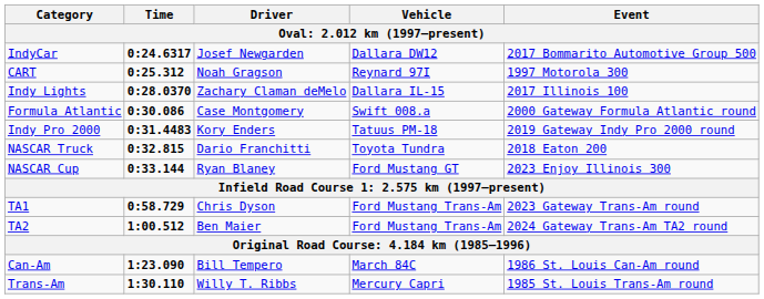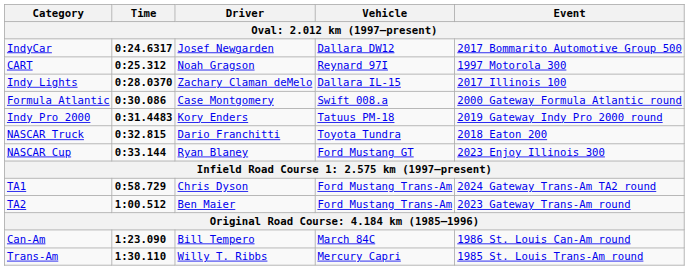TA1 | Event: 2023 Gateway Trans-Am round -> 2024 Gateway Trans-Am TA2 round
TA2 | Event: 2024 Gateway Trans-Am TA2 round -> 2023 Gateway Trans-Am round
